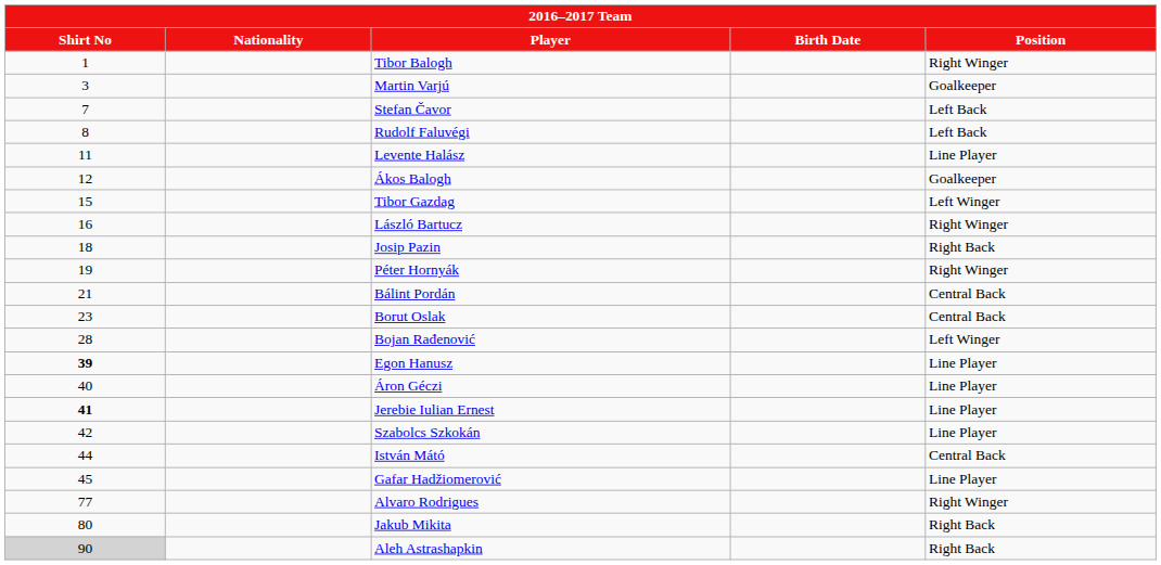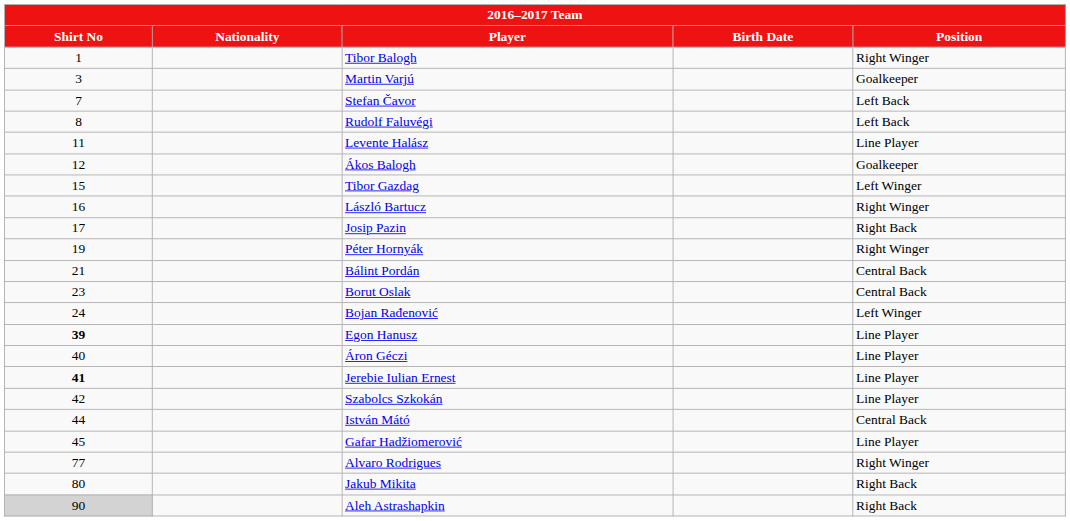Josip Pazin | Shirt No: 18 -> 17
Bojan Rađenović | Shirt No: 28 -> 24
